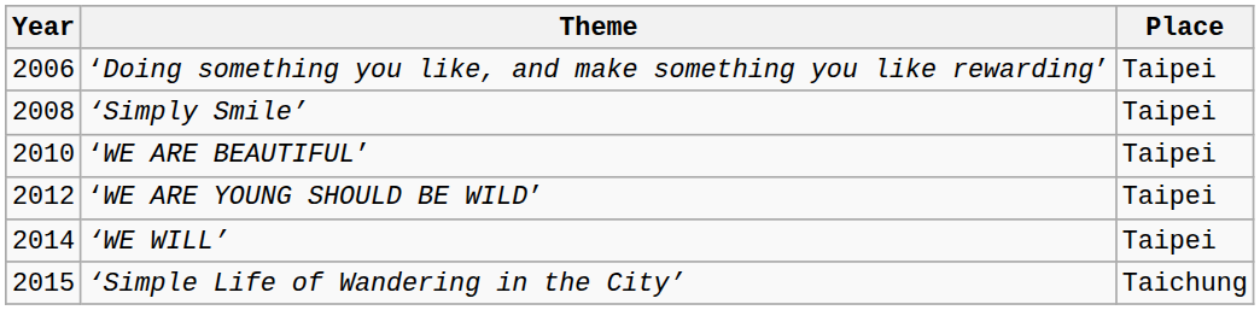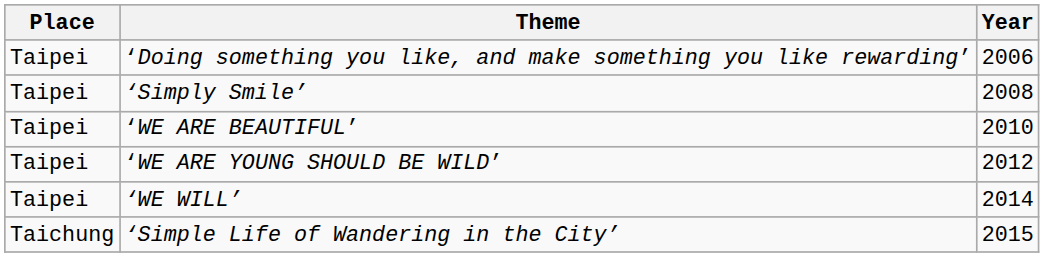columns swapped: Year <-> Place
